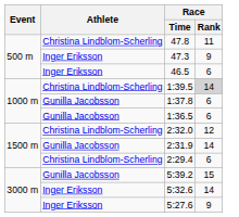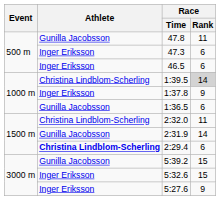47.8 | Athlete: Christina Lindblom-Scherling -> Gunilla Jacobsson
47.3 | Race / Rank: 9 -> 6
1:37.8 | Athlete: Gunilla Jacobsson -> Inger Eriksson
1:37.8 | Race / Rank: 6 -> 9
2:32.0 | Race / Rank: 12 -> 11
2:29.4 | Athlete: normal -> bold
5:32.6 | Race / Rank: 14 -> 15
